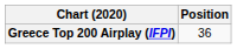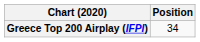Greece Top 200 Airplay (IFPI) | Position: 36 -> 34
